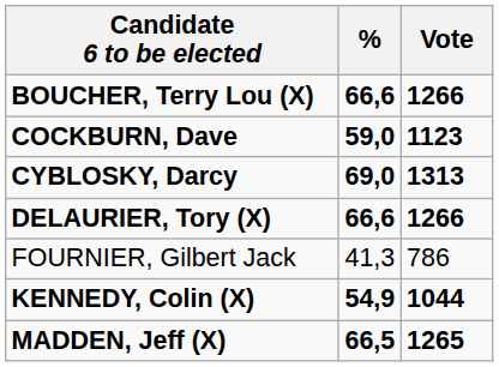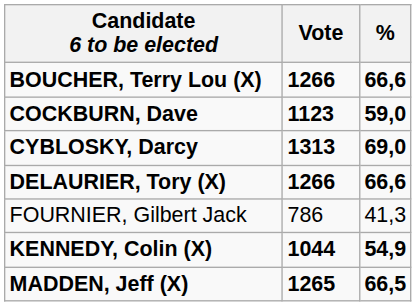columns swapped: Vote <-> %
